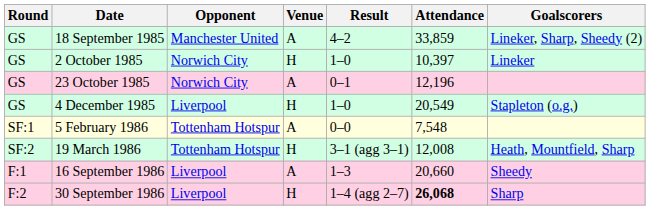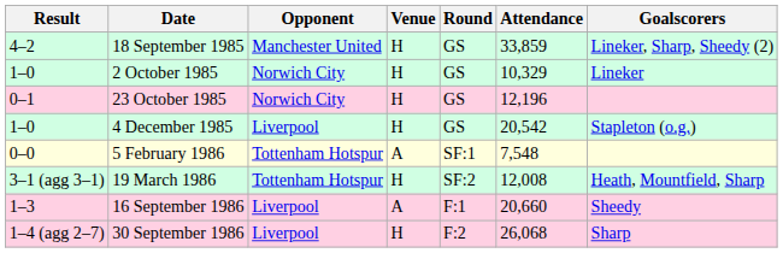columns swapped: Round <-> Result
18 September 1985 | Venue: A -> H
2 October 1985 | Attendance: 10,397 -> 10,329
23 October 1985 | Venue: A -> H
4 December 1985 | Attendance: 20,549 -> 20,542
30 September 1986 | Attendance: bold -> normal
